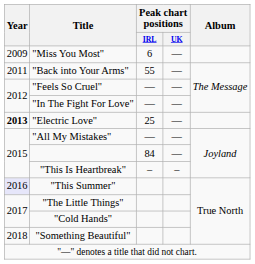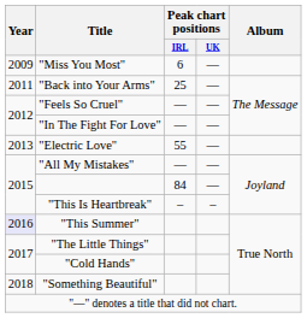"Back into Your Arms" | Peak chart positions / IRL: 55 -> 25
"Electric Love" | Year: bold -> normal
"Electric Love" | Peak chart positions / IRL: 25 -> 55
